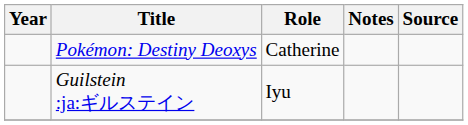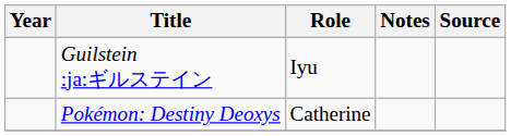rows swapped: Guilstein :ja:ギルステイン <-> Pokémon: Destiny Deoxys
